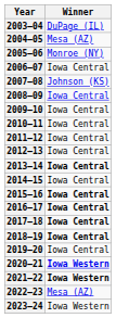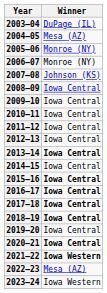2006–07 | Winner: Iowa Central -> Monroe (NY)
2020–21 | Winner: Iowa Western -> Iowa Central
